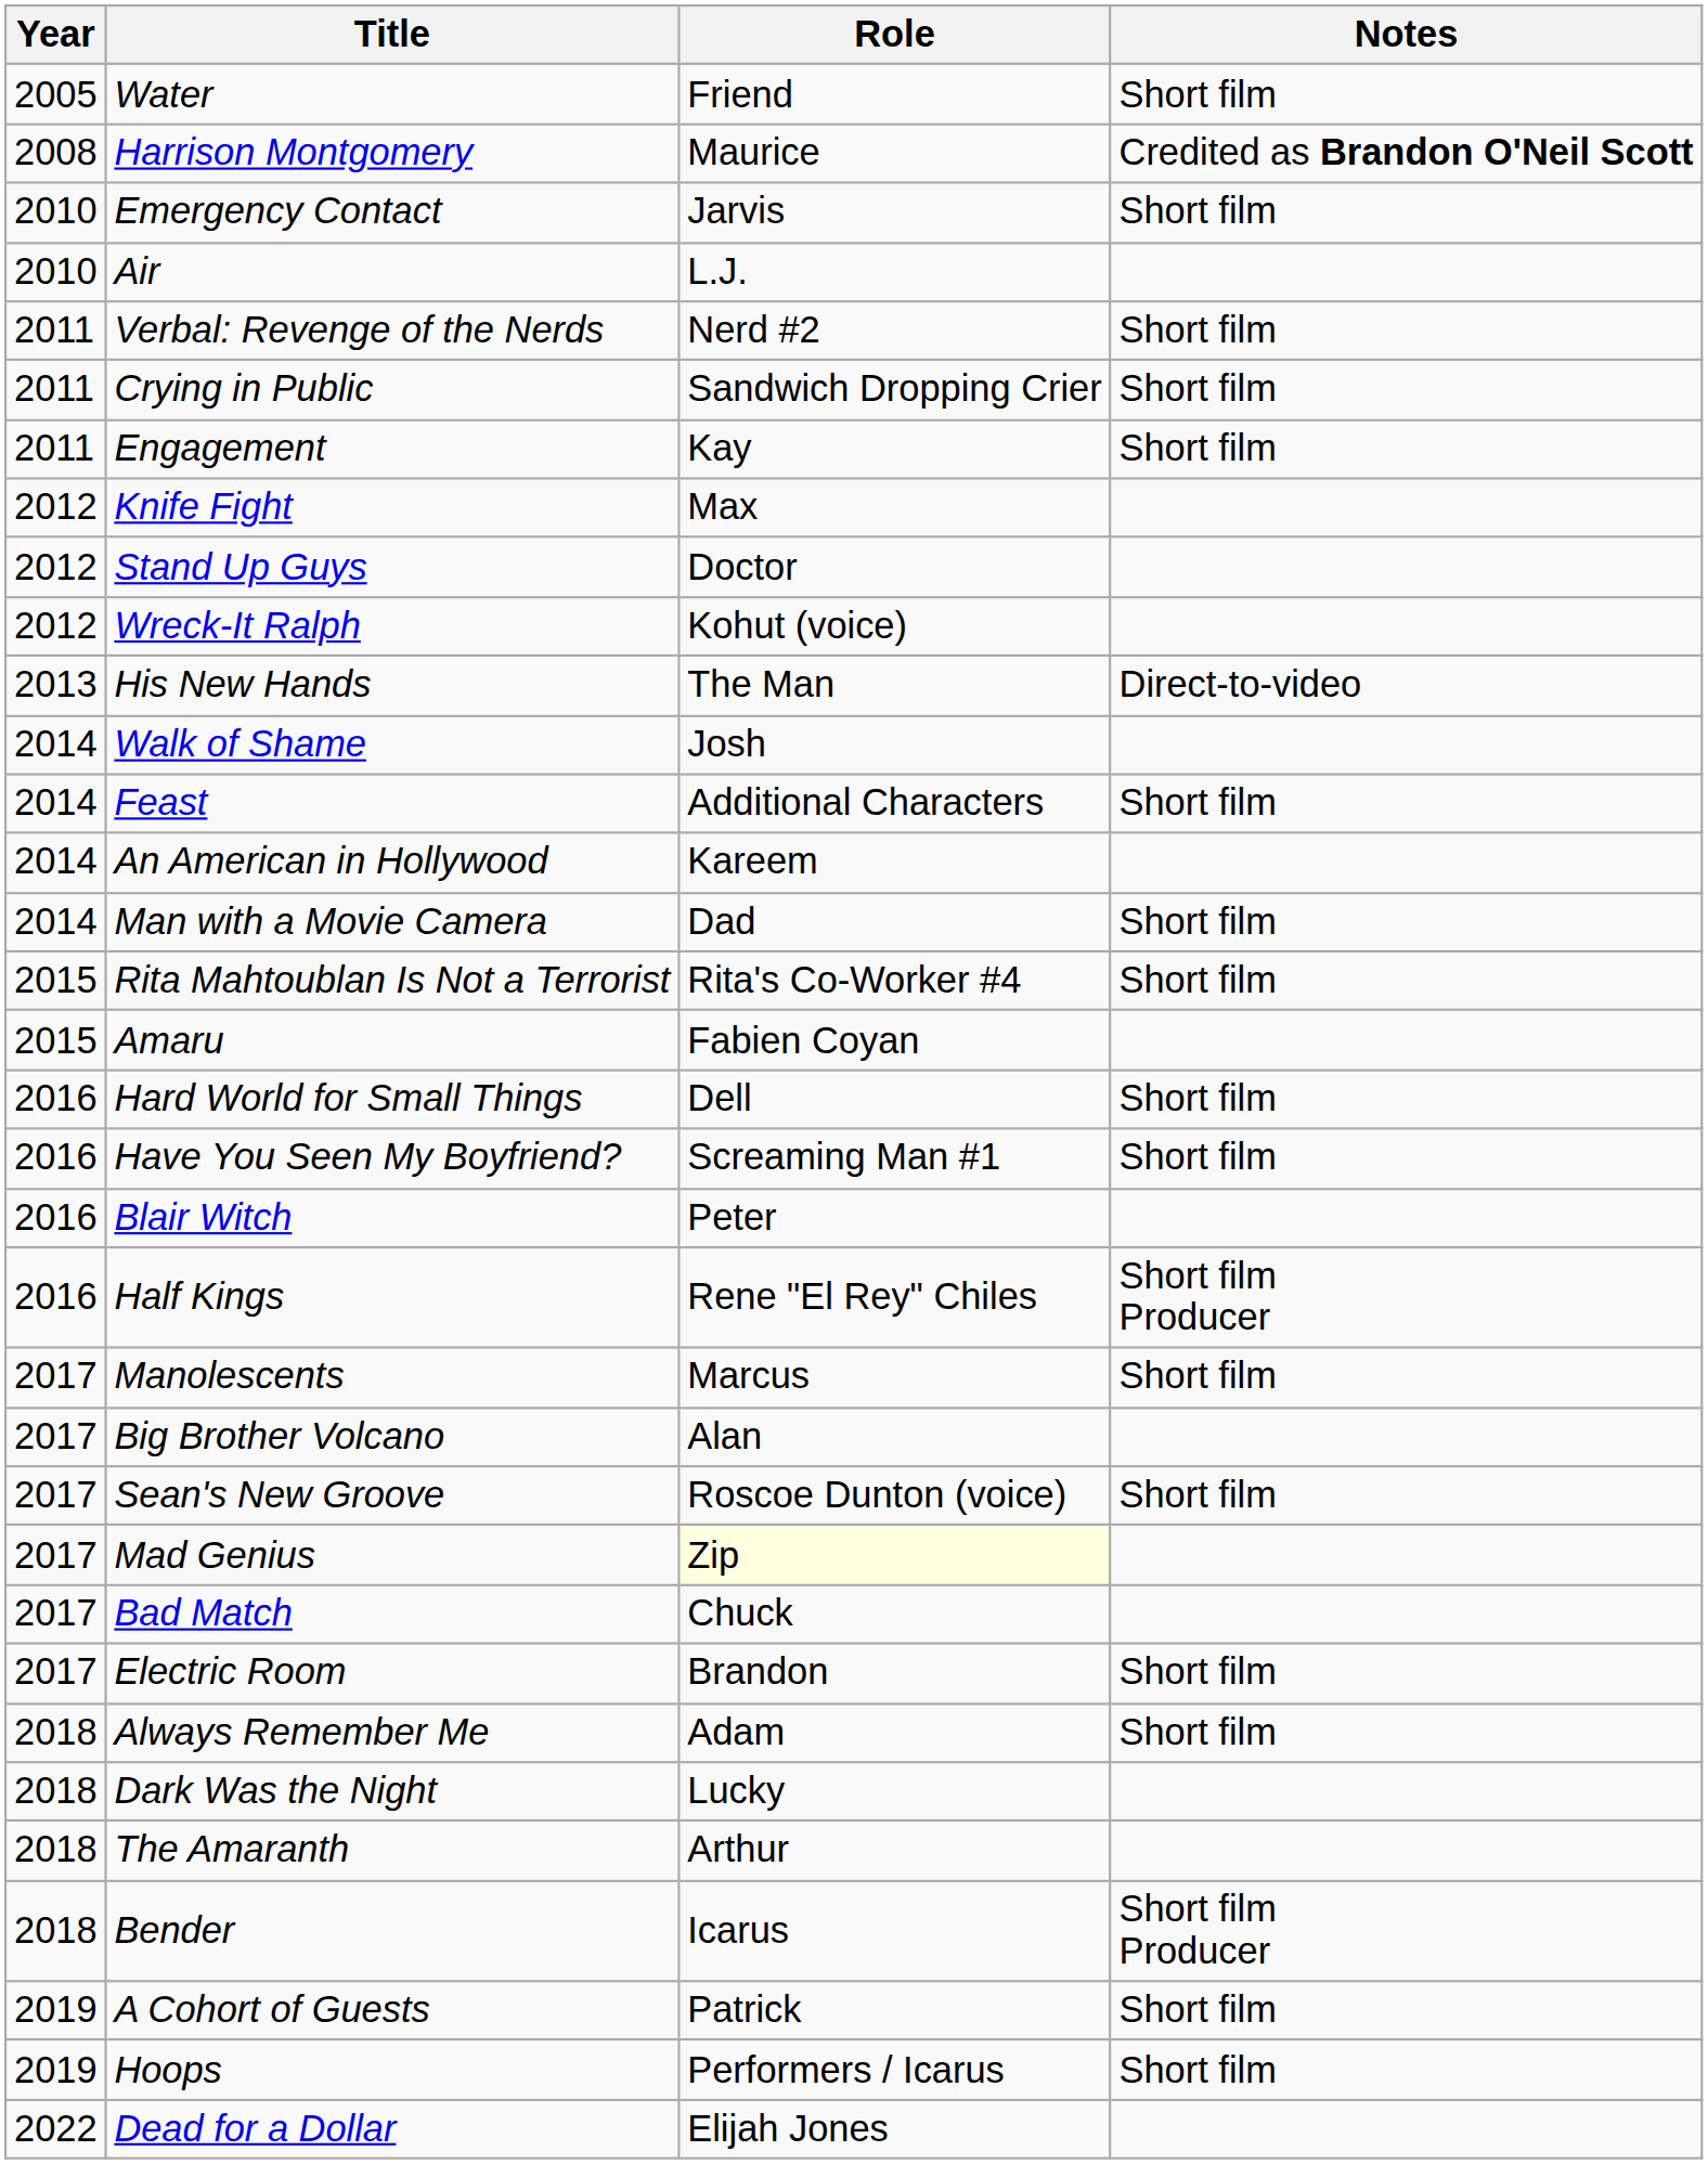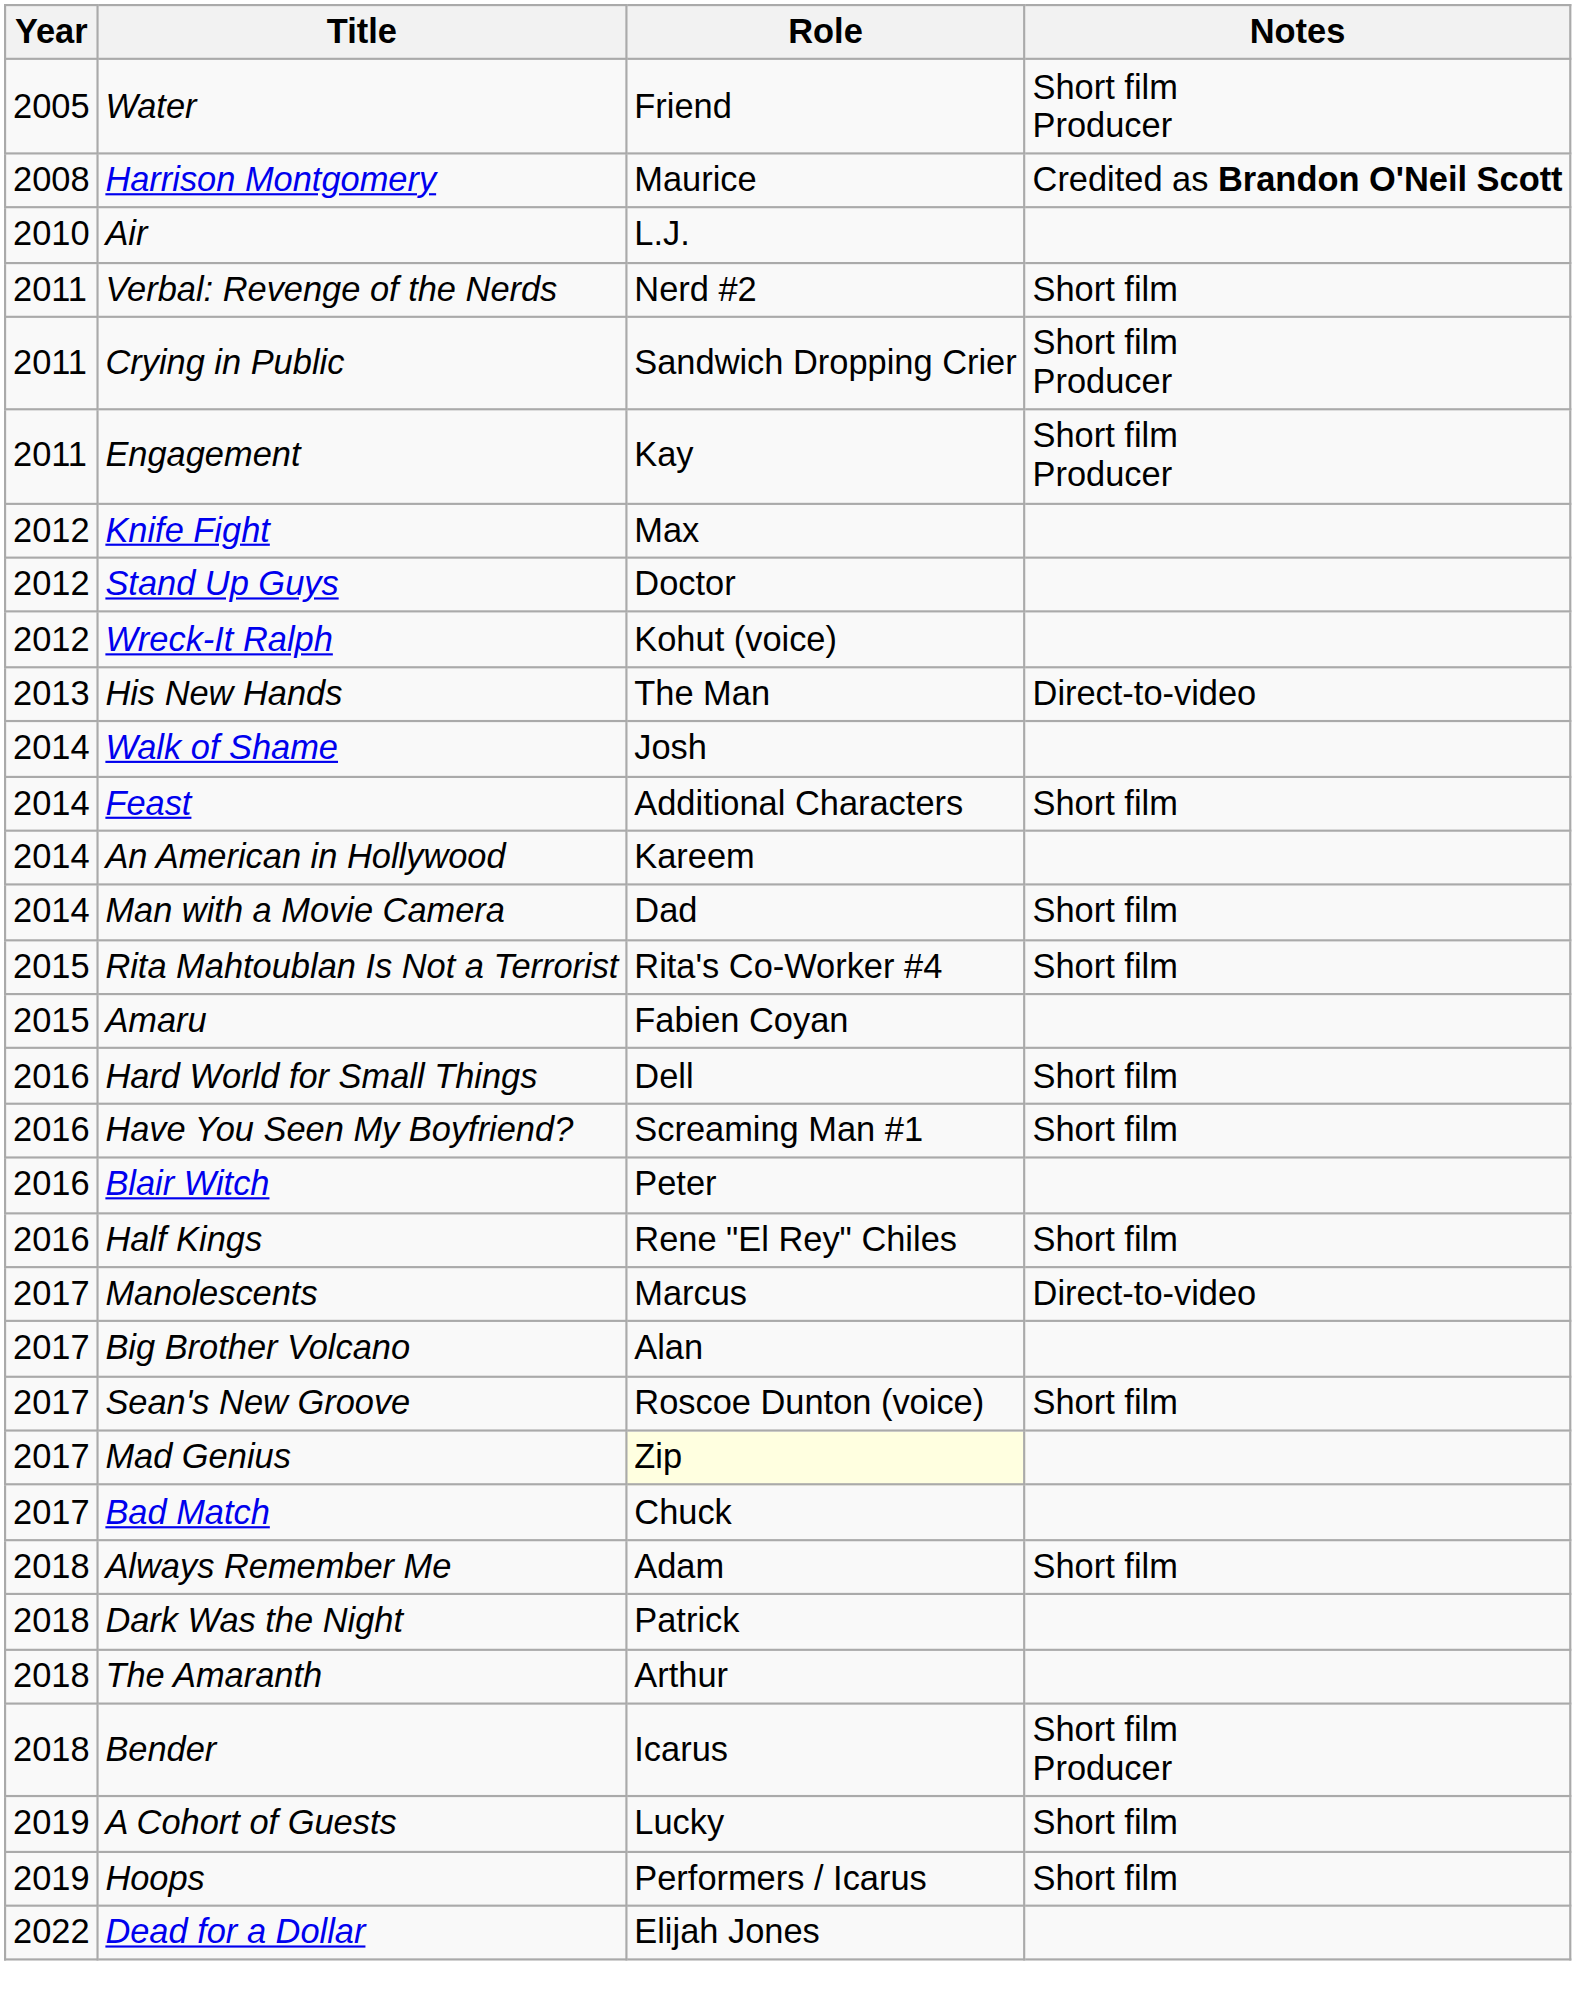Water | Notes: Short film -> Short film Producer
- row: 2010 | Emergency Contact | Jarvis | Short film
Crying in Public | Notes: Short film -> Short film Producer
Engagement | Notes: Short film -> Short film Producer
Half Kings | Notes: Short film Producer -> Short film
Manolescents | Notes: Short film -> Direct-to-video
- row: 2017 | Electric Room | Brandon | Short film
Dark Was the Night | Role: Lucky -> Patrick
A Cohort of Guests | Role: Patrick -> Lucky
